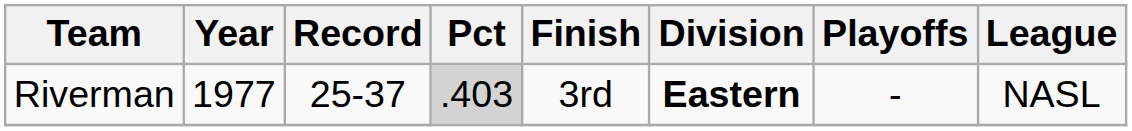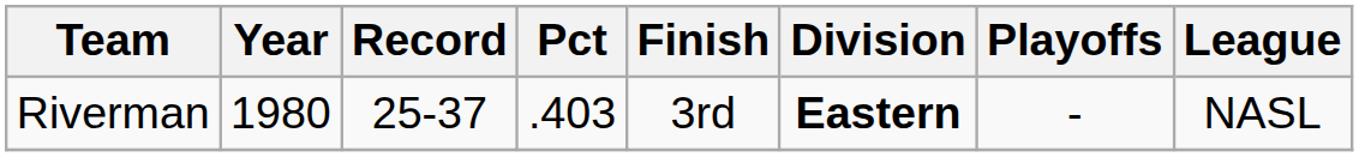Riverman | Year: 1977 -> 1980
Riverman | Pct: lightgrey background -> no background
